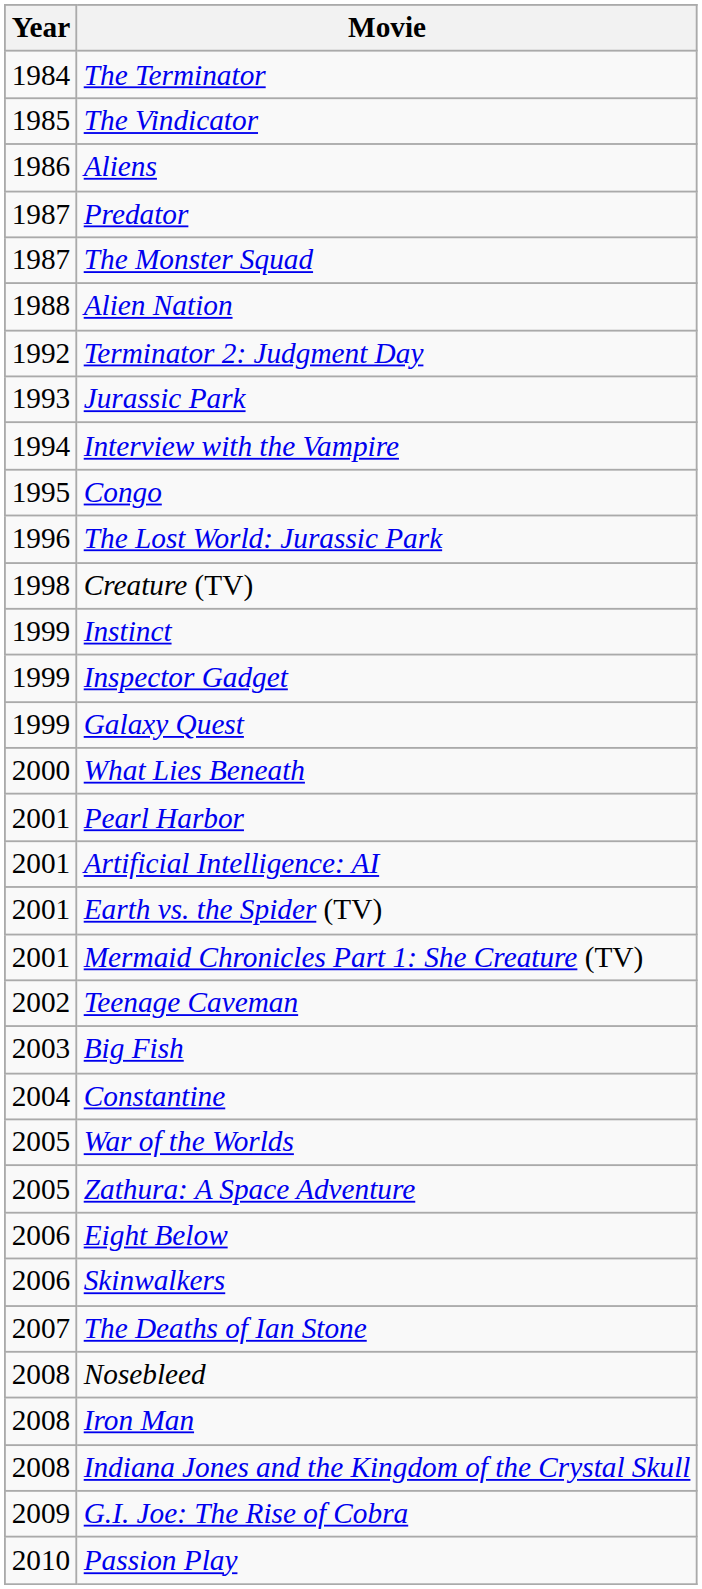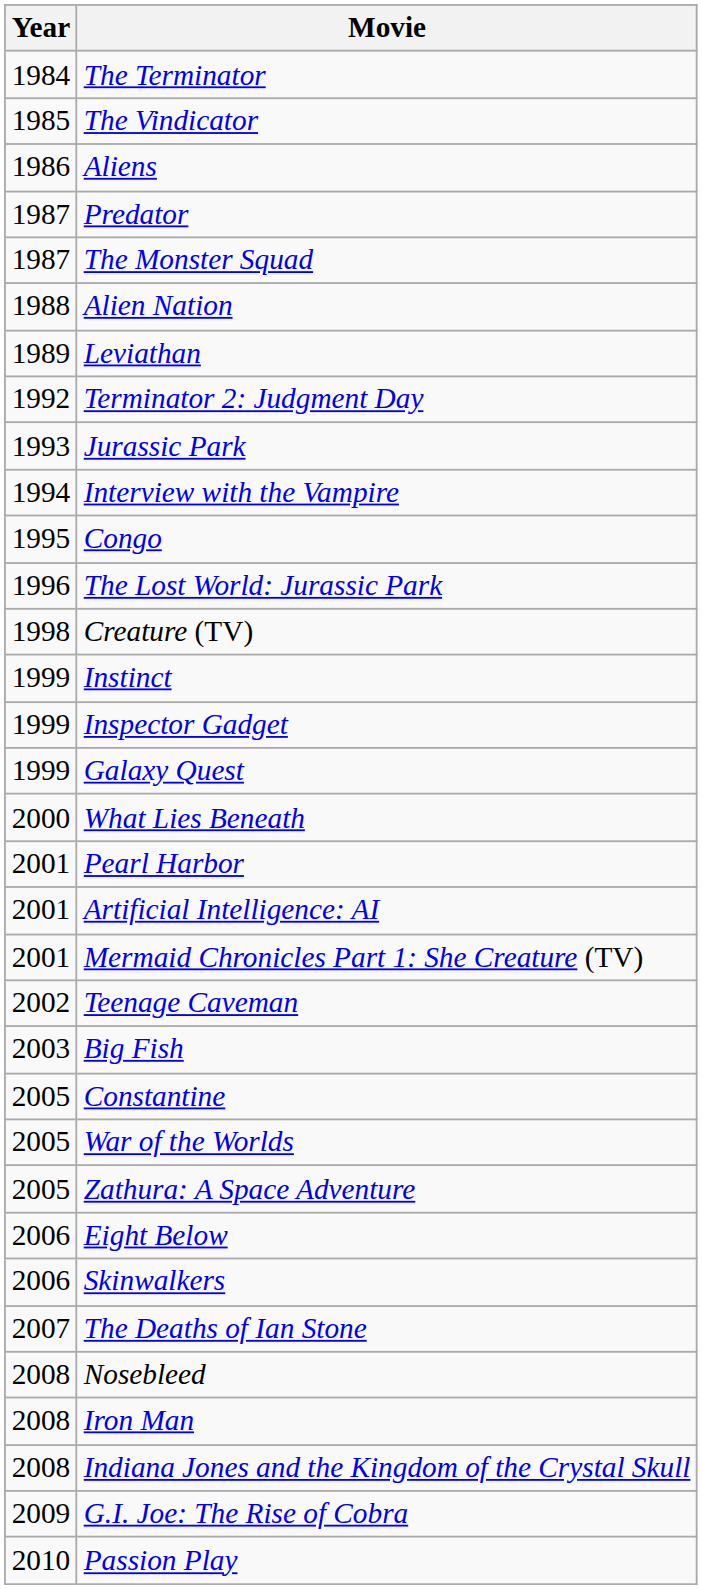+ row: 1989 | Leviathan
- row: 2001 | Earth vs. the Spider (TV)
Constantine | Year: 2004 -> 2005
